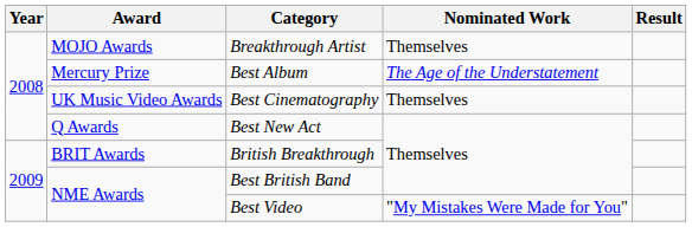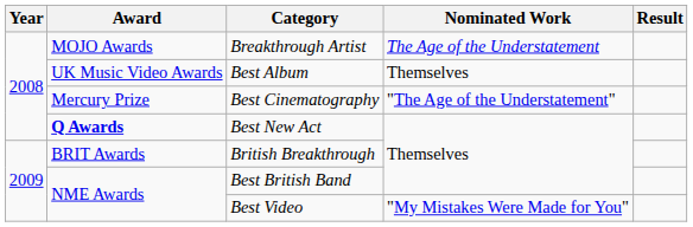Breakthrough Artist | Nominated Work: Themselves -> The Age of the Understatement
Best Album | Award: Mercury Prize -> UK Music Video Awards
Best Album | Nominated Work: The Age of the Understatement -> Themselves
Best Cinematography | Award: UK Music Video Awards -> Mercury Prize
Best Cinematography | Nominated Work: Themselves -> "The Age of the Understatement"
Best New Act | Award: normal -> bold
